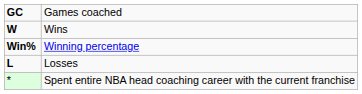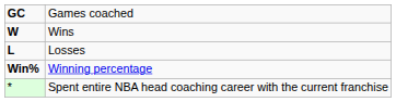rows swapped: Losses <-> Winning percentage
